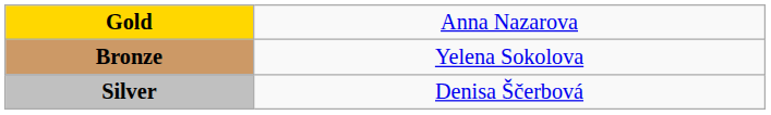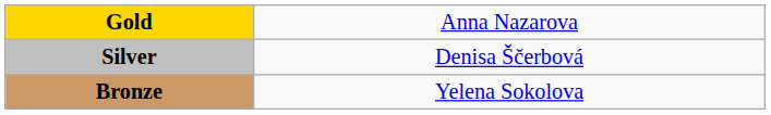rows swapped: Silver <-> Bronze
